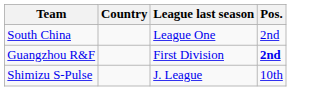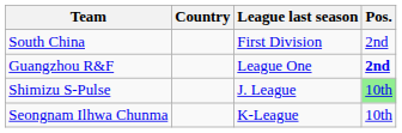South China | League last season: League One -> First Division
Guangzhou R&F | League last season: First Division -> League One
Shimizu S-Pulse | Pos.: no background -> lightgreen background
+ row: Seongnam Ilhwa Chunma | K-League | 10th
